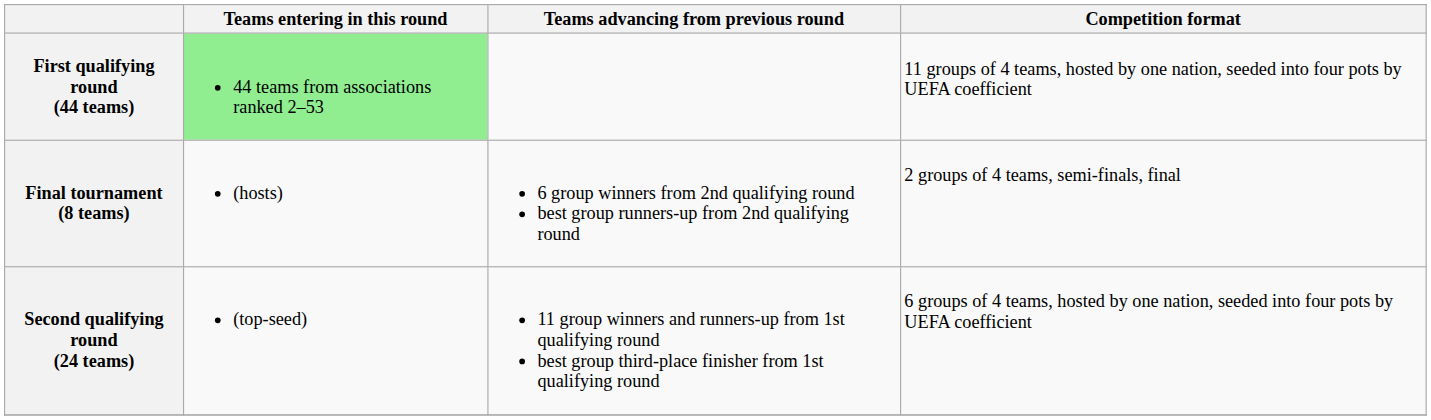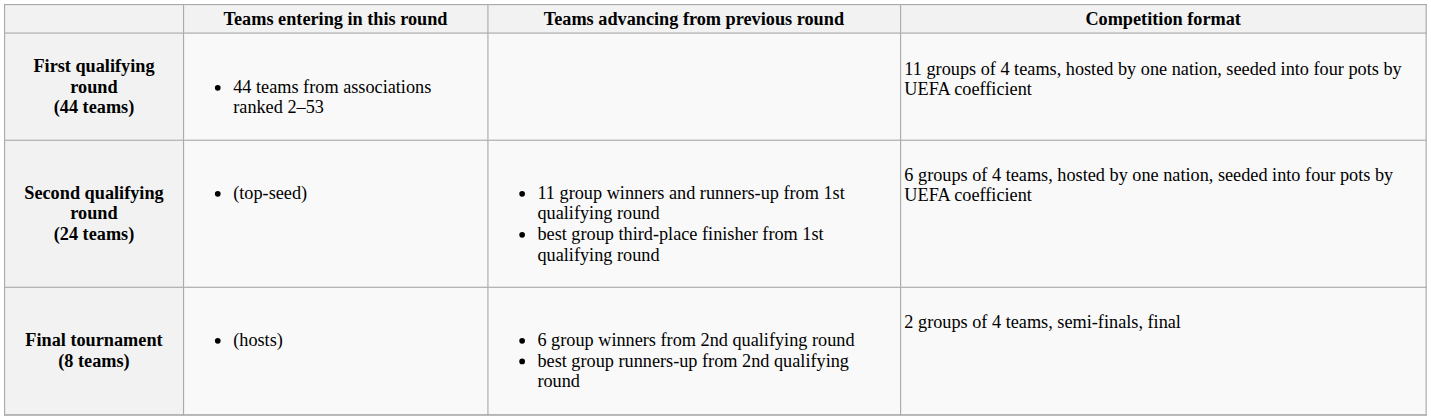First qualifying round (44 teams) | Teams entering in this round: lightgreen background -> no background
rows swapped: Second qualifying round (24 teams) <-> Final tournament (8 teams)
